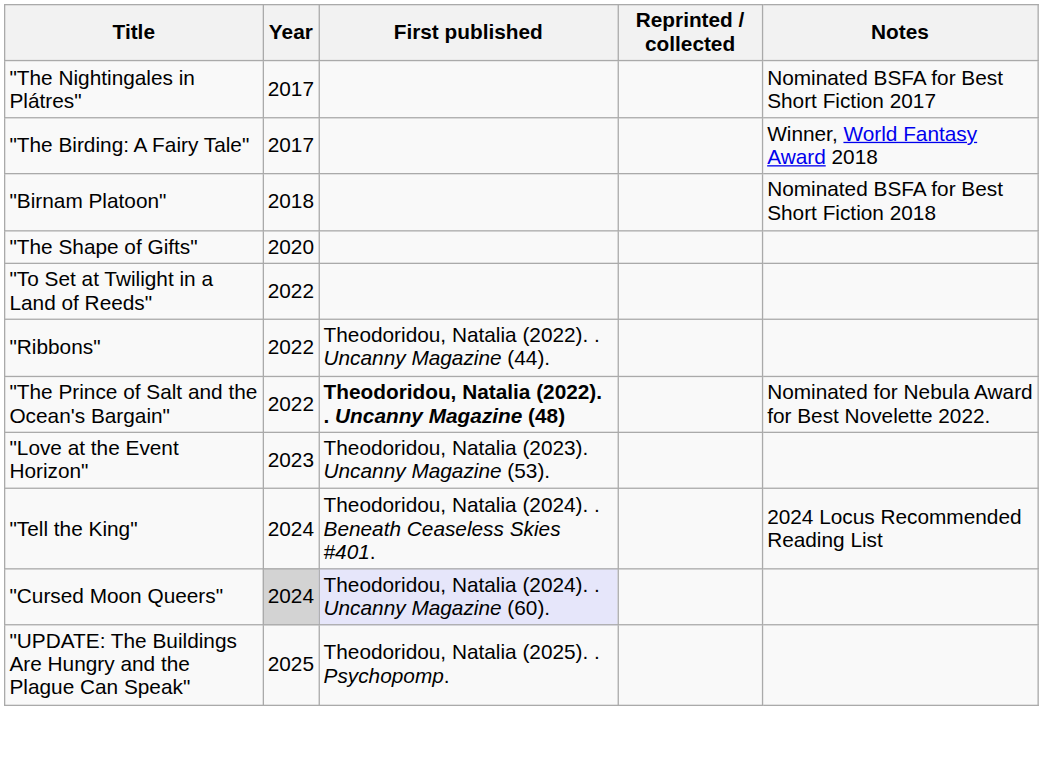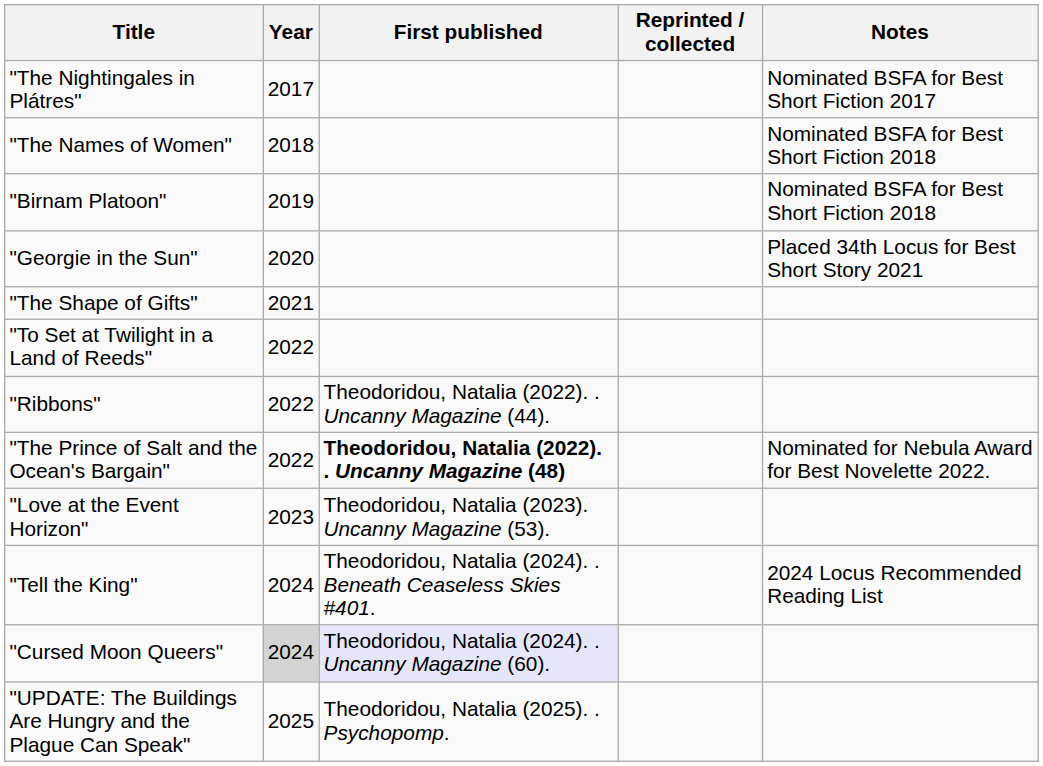- row: "The Birding: A Fairy Tale" | 2017 | Winner, World Fantasy Award 2018
+ row: "The Names of Women" | 2018 | Nominated BSFA for Best Short Fiction 2018
"Birnam Platoon" | Year: 2018 -> 2019
+ row: "Georgie in the Sun" | 2020 | Placed 34th Locus for Best Short Story 2021
"The Shape of Gifts" | Year: 2020 -> 2021
